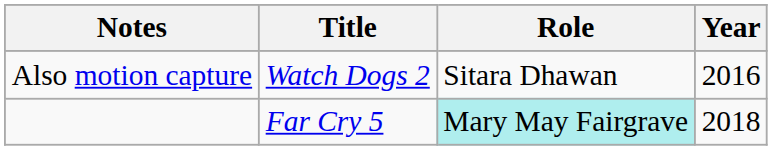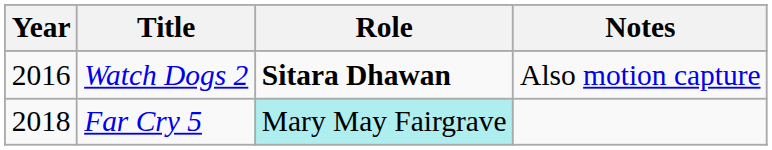columns swapped: Year <-> Notes
Watch Dogs 2 | Role: normal -> bold
